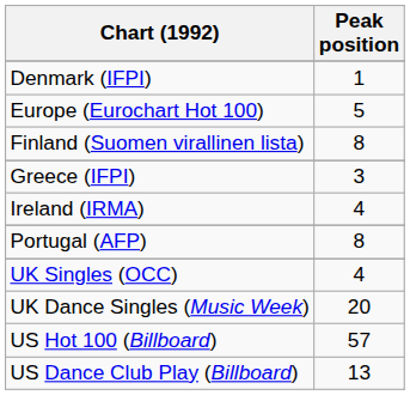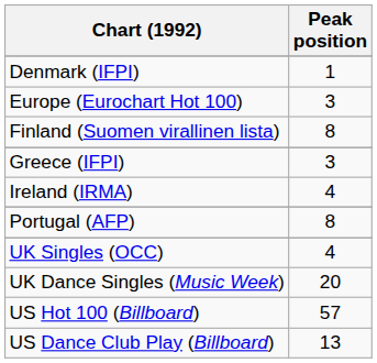Europe (Eurochart Hot 100) | Peak position: 5 -> 3
